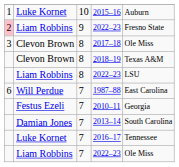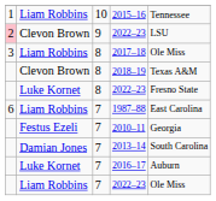2015–16 | column 2: Luke Kornet -> Liam Robbins
2015–16 | column 5: Auburn -> Tennessee
9 / 2022–23 | column 2: Liam Robbins -> Clevon Brown
9 / 2022–23 | column 5: Fresno State -> LSU
2017–18 | column 2: Clevon Brown -> Liam Robbins
8 / 2022–23 | column 2: Liam Robbins -> Luke Kornet
8 / 2022–23 | column 5: LSU -> Fresno State
1987–88 | column 2: Will Perdue -> Liam Robbins
2016–17 | column 5: Tennessee -> Auburn
